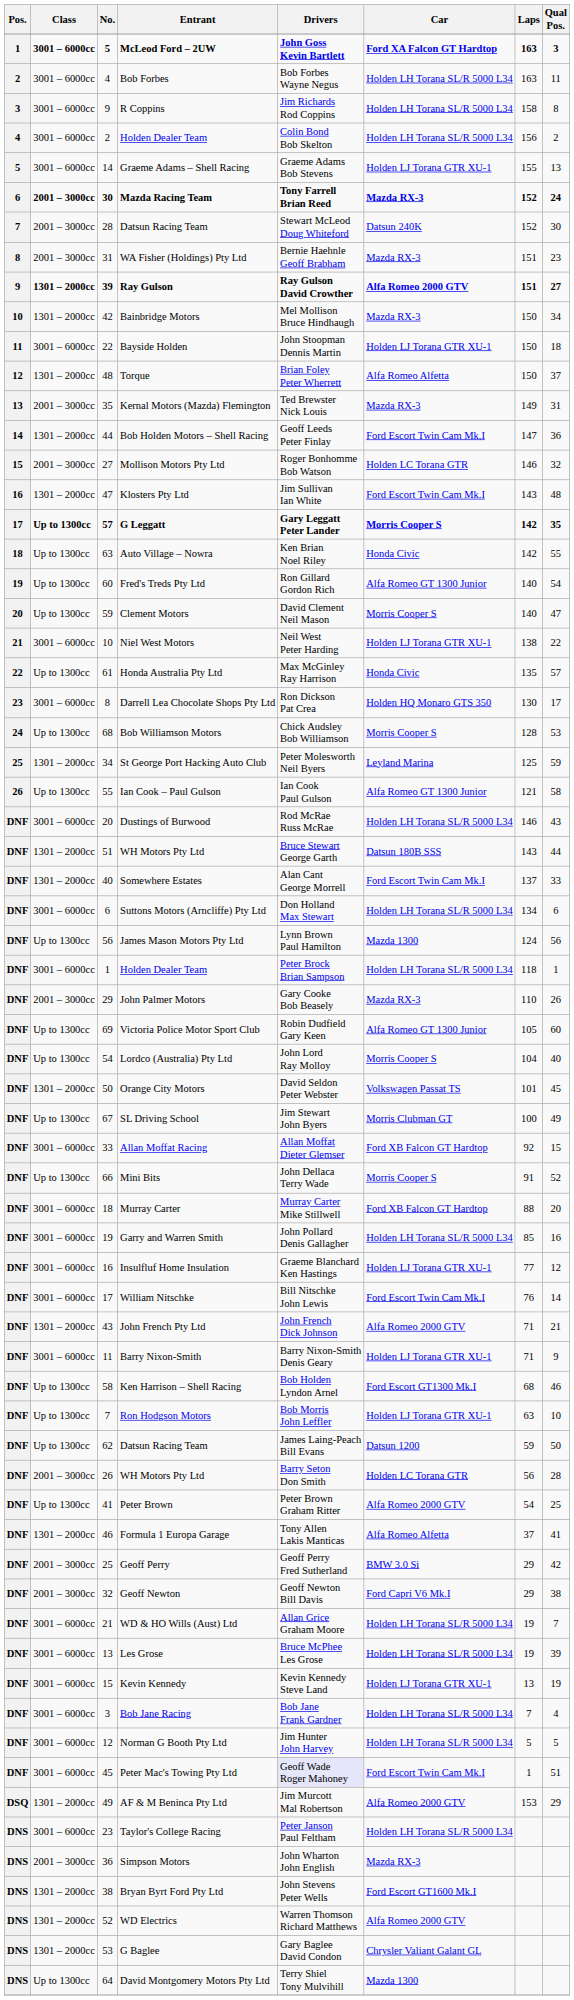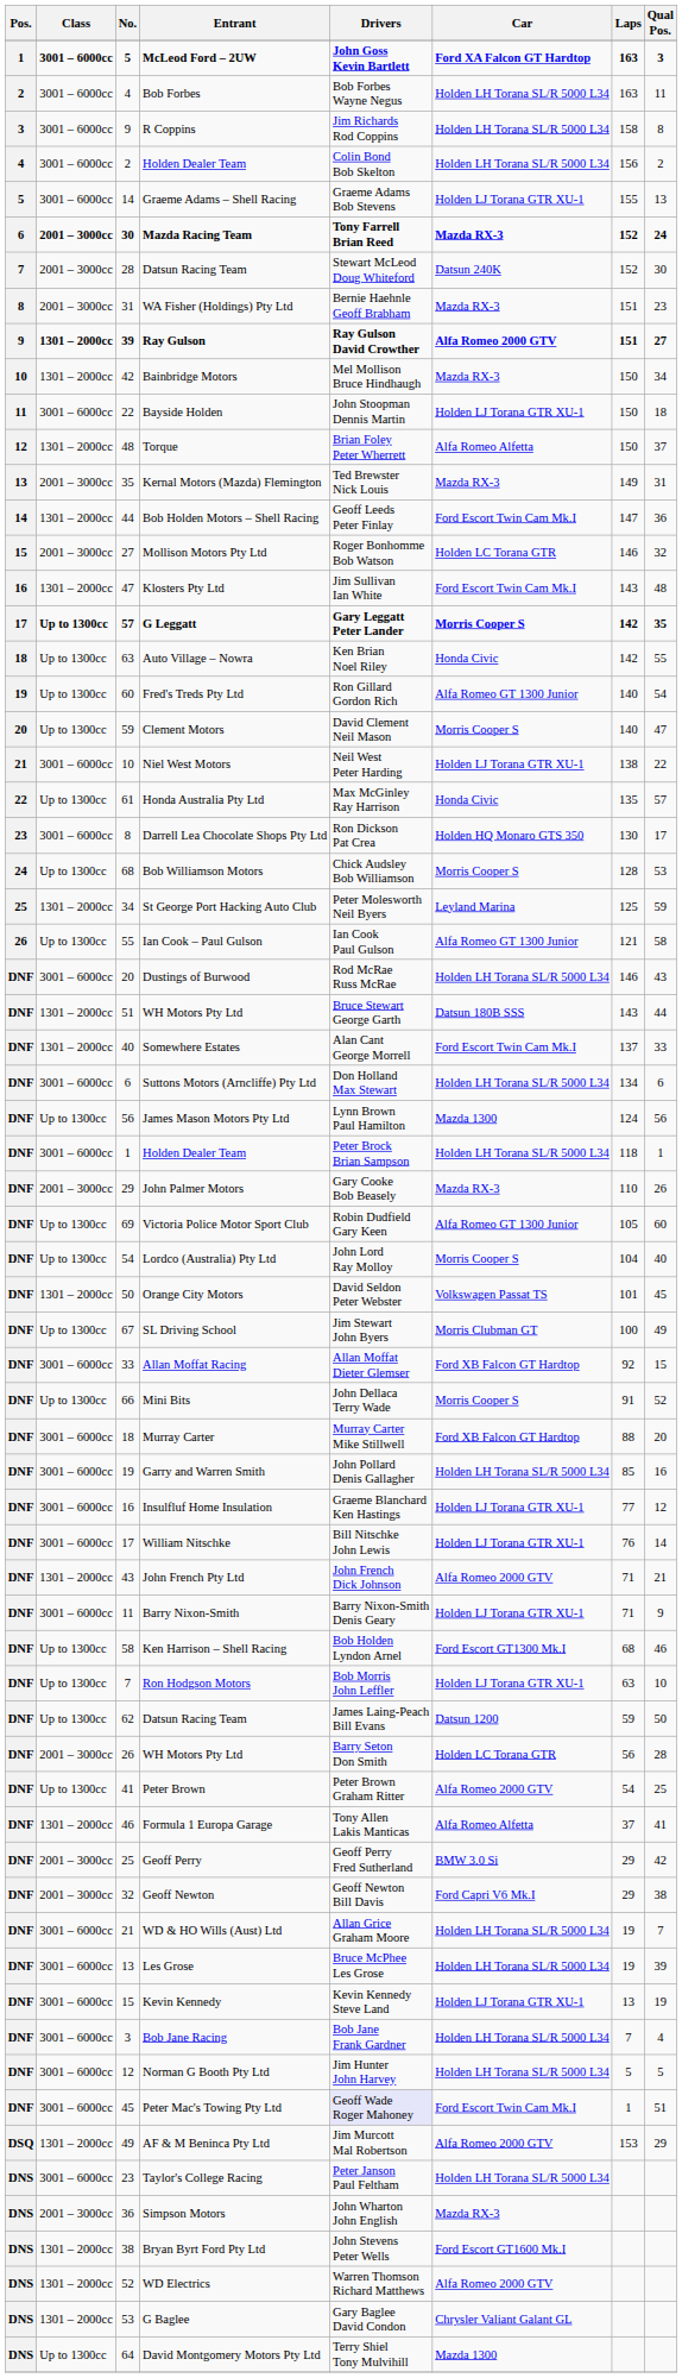William Nitschke | Car: Ford Escort Twin Cam Mk.I -> Holden LJ Torana GTR XU-1
